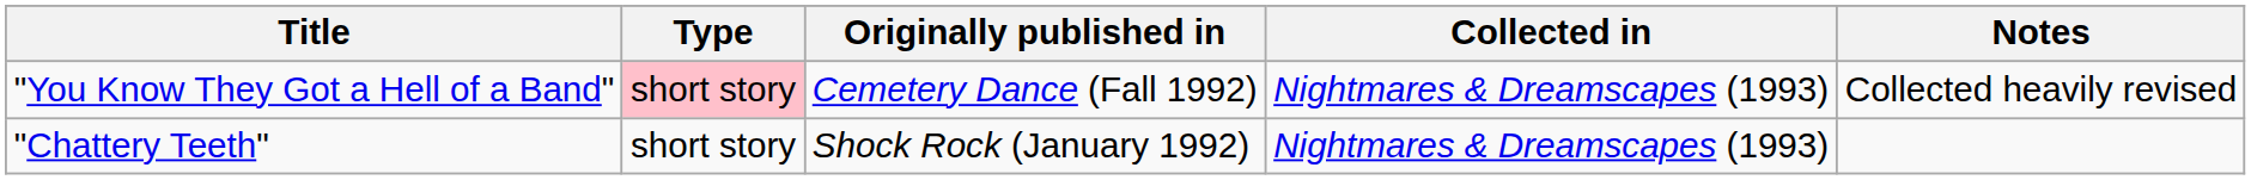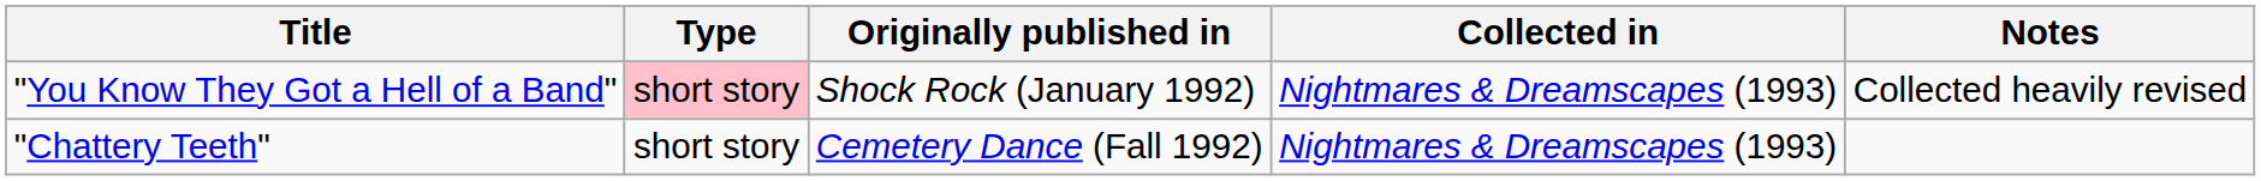"You Know They Got a Hell of a Band" | Originally published in: Cemetery Dance (Fall 1992) -> Shock Rock (January 1992)
"Chattery Teeth" | Originally published in: Shock Rock (January 1992) -> Cemetery Dance (Fall 1992)
